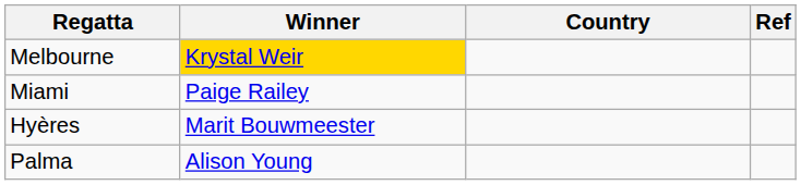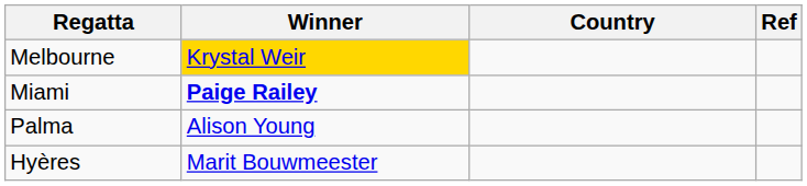Miami | Winner: normal -> bold
rows swapped: Palma <-> Hyères
